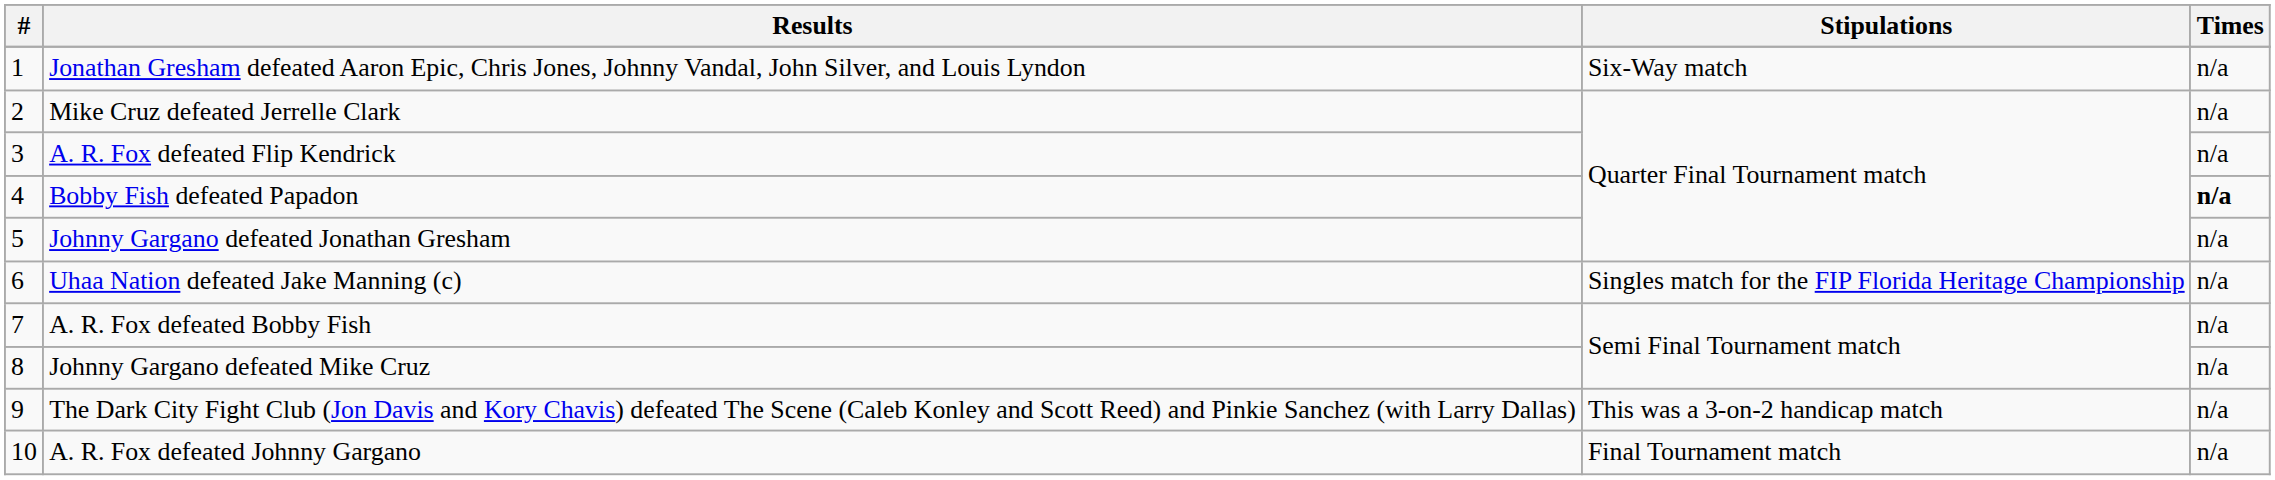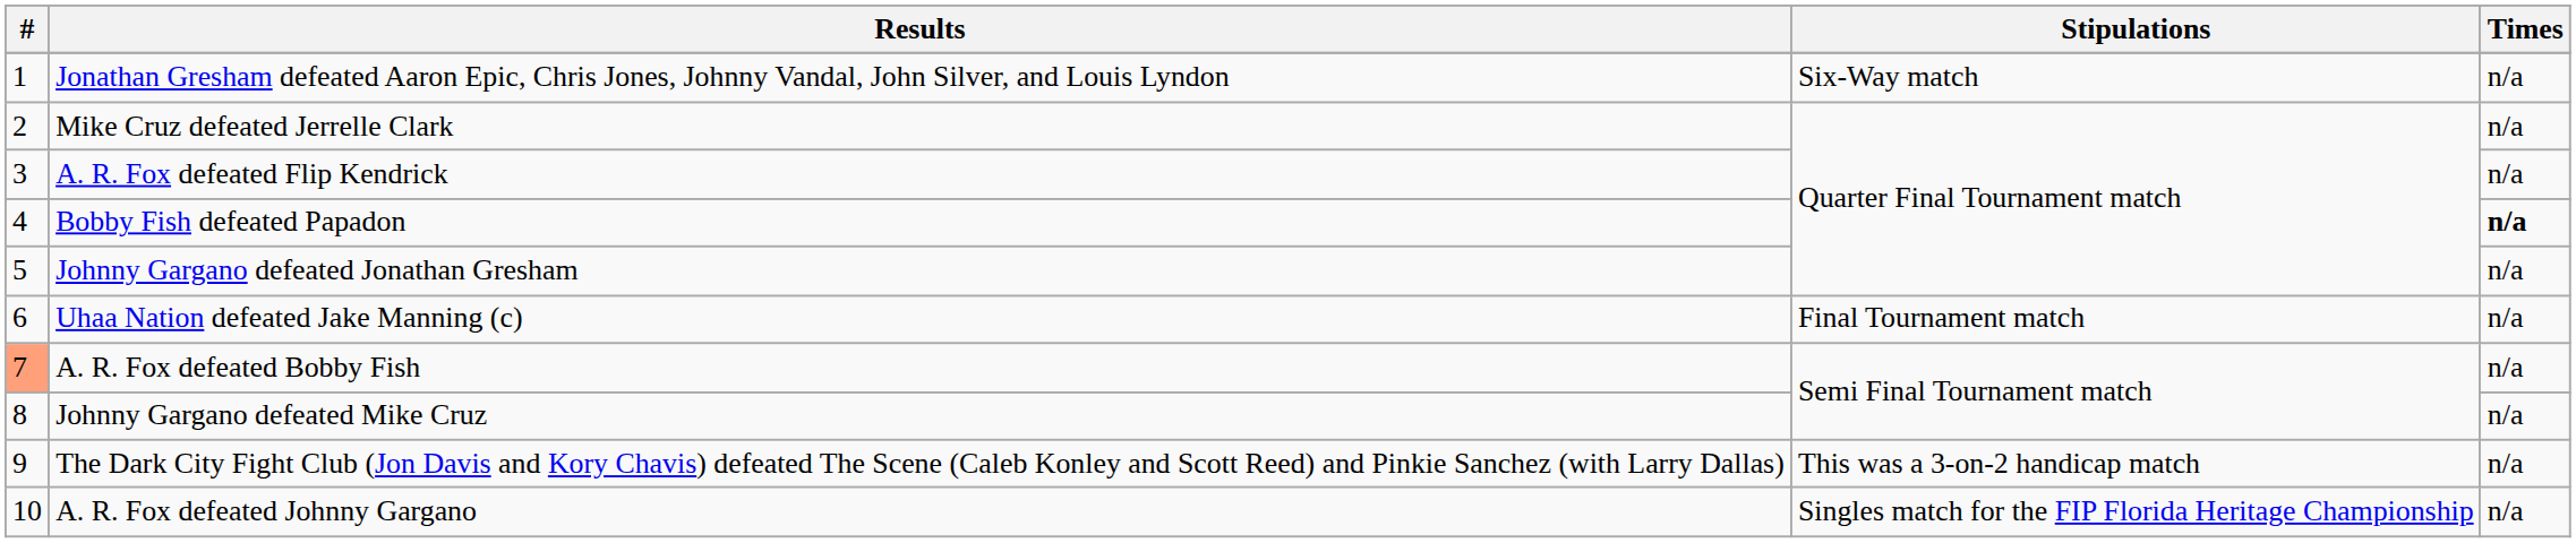Uhaa Nation defeated Jake Manning (c) | Stipulations: Singles match for the FIP Florida Heritage Championship -> Final Tournament match
A. R. Fox defeated Bobby Fish | #: no background -> lightsalmon background
A. R. Fox defeated Johnny Gargano | Stipulations: Final Tournament match -> Singles match for the FIP Florida Heritage Championship
